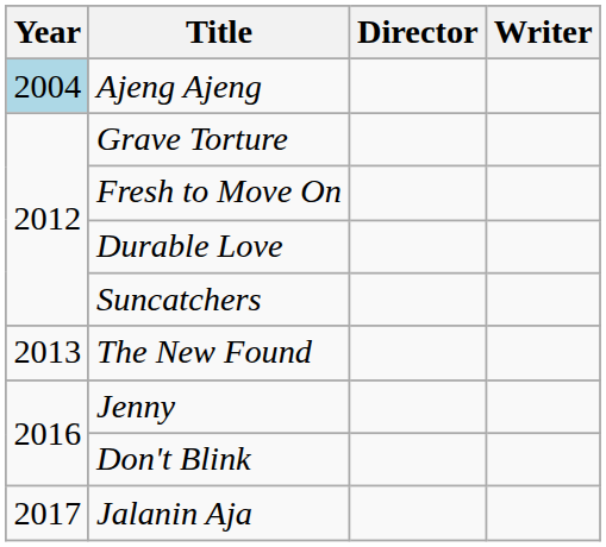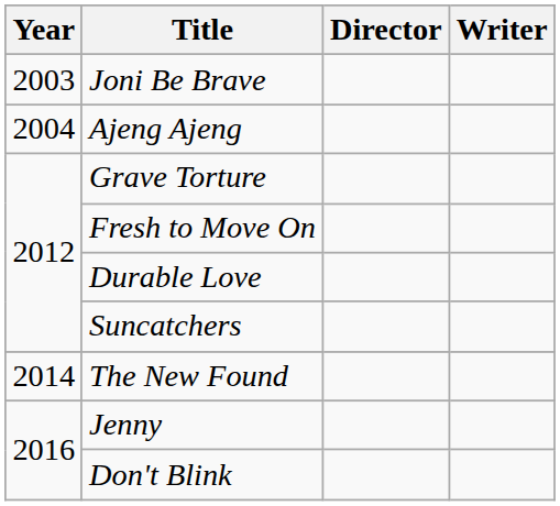+ row: 2003 | Joni Be Brave
Ajeng Ajeng | Year: lightblue background -> no background
The New Found | Year: 2013 -> 2014
- row: 2017 | Jalanin Aja
